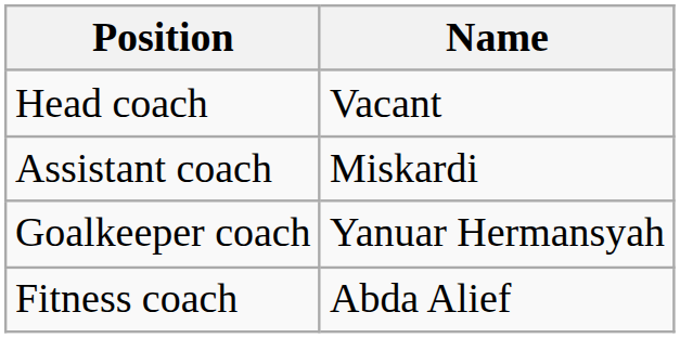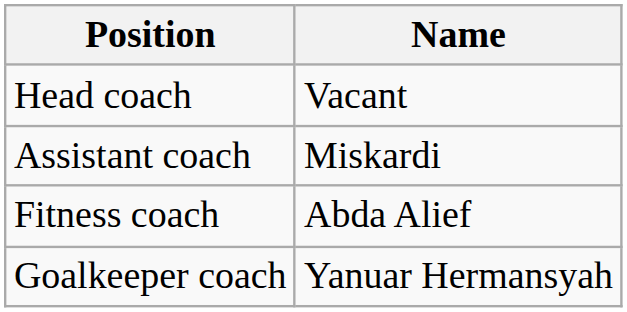rows swapped: Goalkeeper coach <-> Fitness coach
